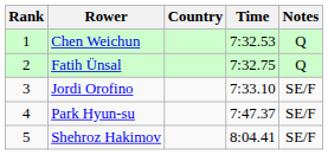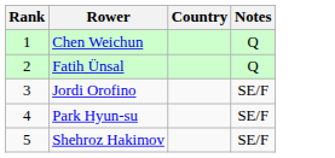- column: Time | 7:32.53 | 7:32.75 | 7:33.10 | 7:47.37 | 8:04.41
